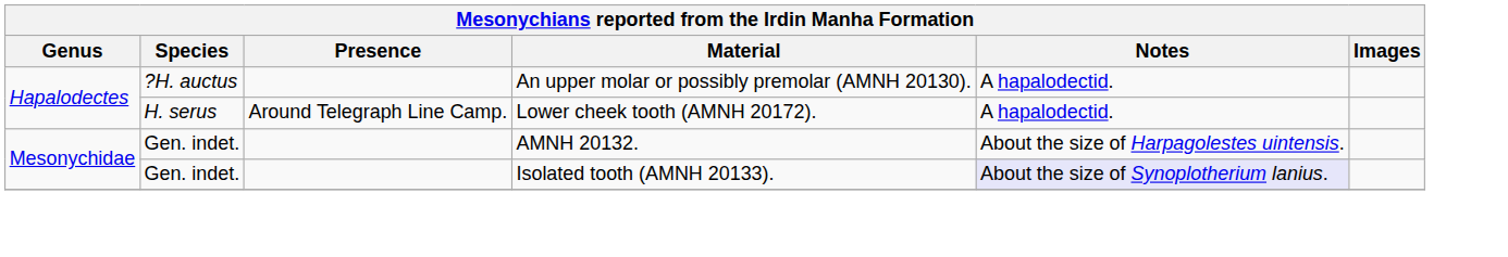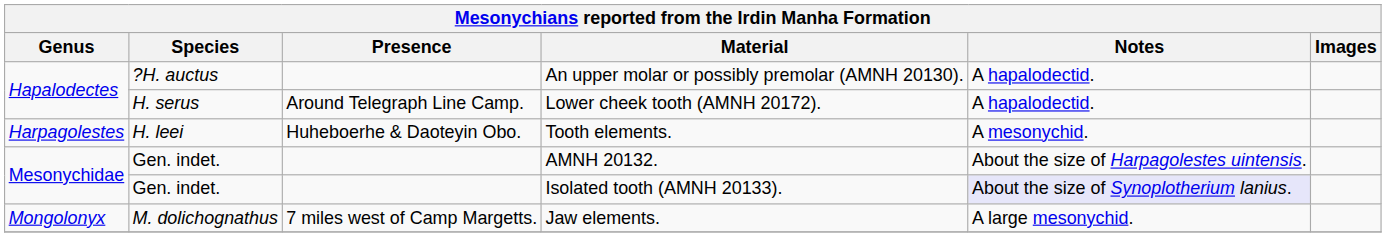+ row: Harpagolestes | H. leei | Huheboerhe & Daoteyin Obo. | Tooth elements. | A mesonychid.
+ row: Mongolonyx | M. dolichognathus | 7 miles west of Camp Margetts. | Jaw elements. | A large mesonychid.
